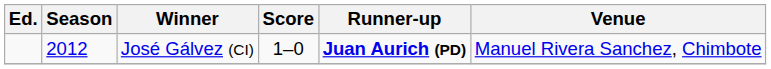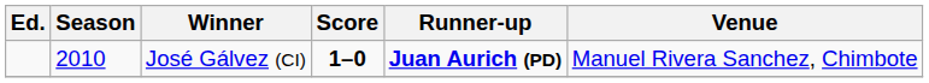José Gálvez (CI) | Season: 2012 -> 2010
José Gálvez (CI) | Score: normal -> bold
